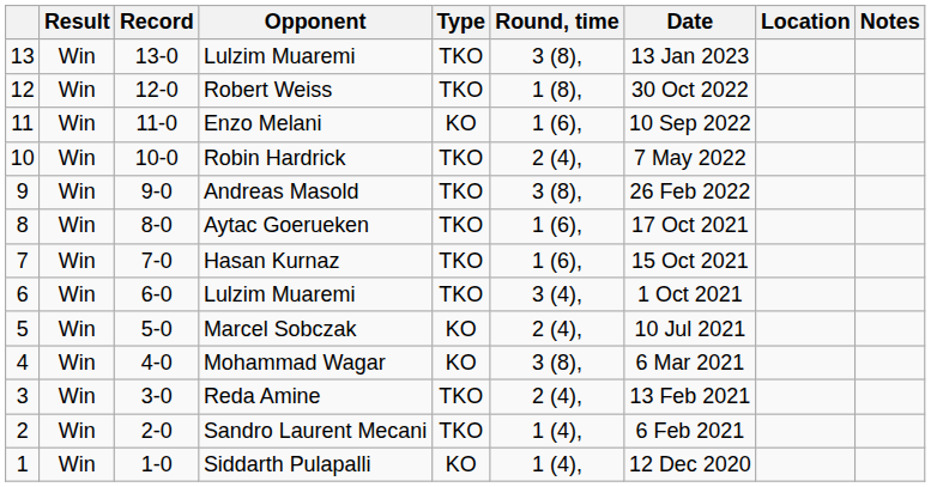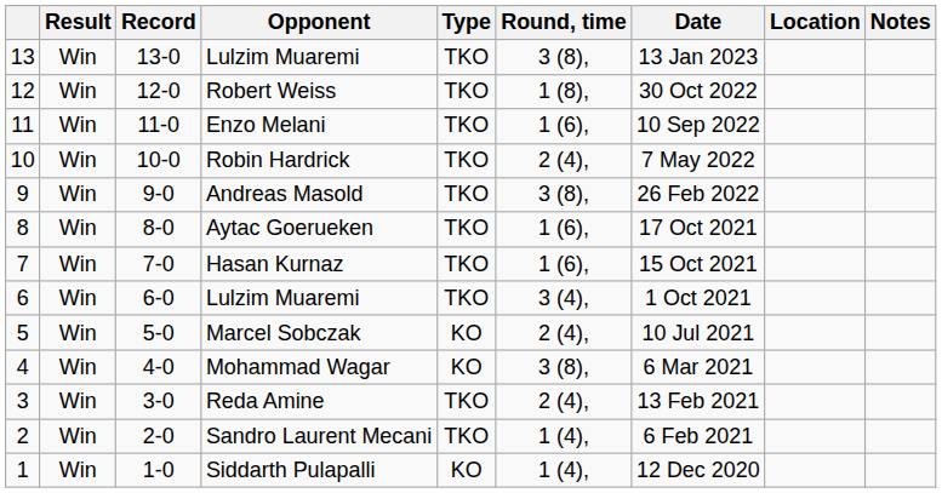Enzo Melani | Type: KO -> TKO
